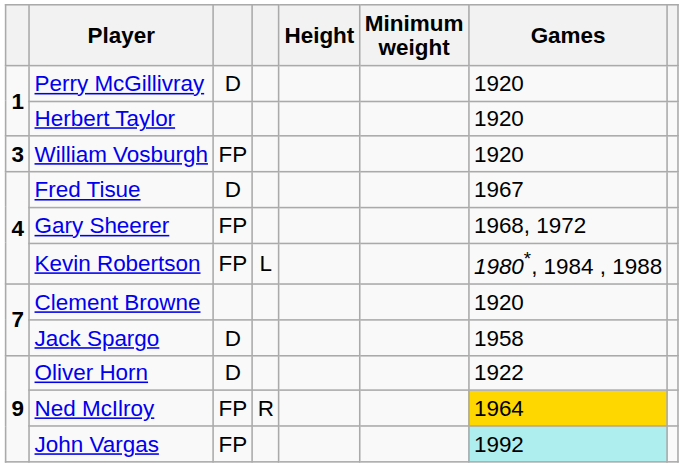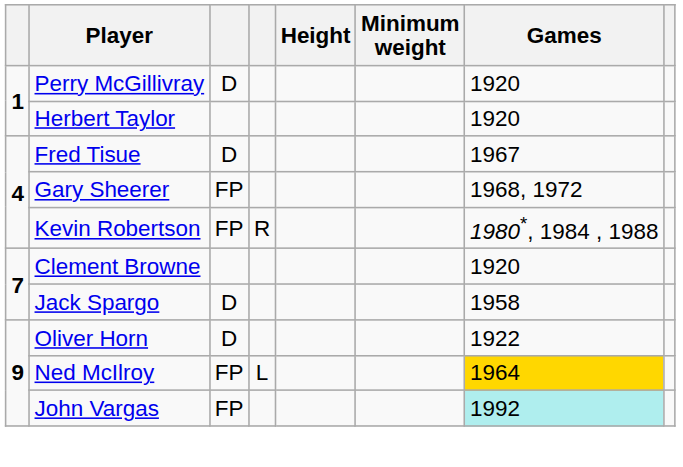- row: 3 | William Vosburgh | FP | 1920
Kevin Robertson | column 4: L -> R
Ned McIlroy | column 4: R -> L
